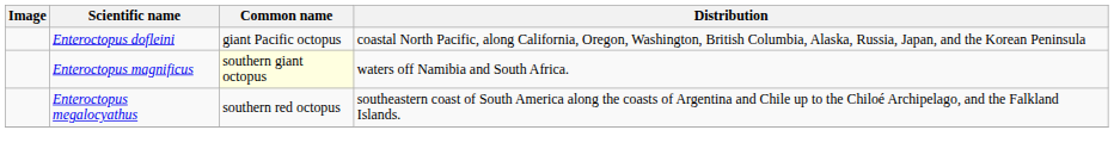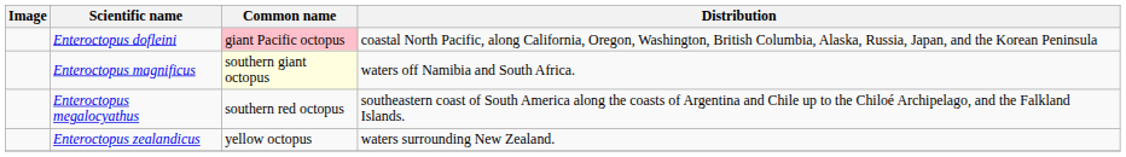Enteroctopus dofleini | Common name: no background -> pink background
+ row: Enteroctopus zealandicus | yellow octopus | waters surrounding New Zealand.
